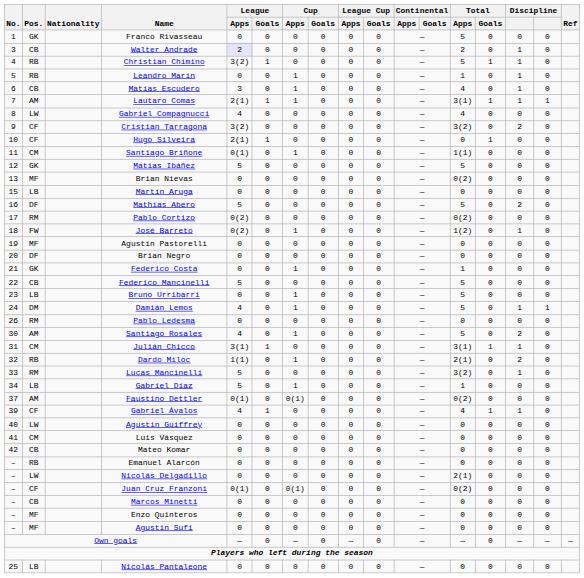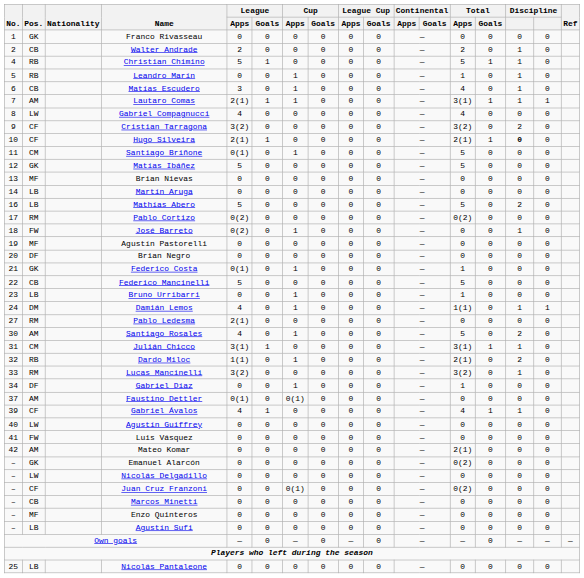Franco Rivasseau | Total / Apps: 5 -> 0
Walter Andrade | No.: 3 -> 2
Walter Andrade | League / Apps: lavender background -> no background
Christian Chimino | League / Apps: 3(2) -> 5
Hugo Silveira | Total / Apps: 0 -> 2(1)
Hugo Silveira | column 15: normal -> bold
Santiago Briñone | Total / Apps: 1(1) -> 5
Brian Nievas | Total / Apps: 0(2) -> 0
Martín Aruga | No.: 15 -> 14
Mathías Abero | Pos.: DF -> LB
José Barreto | Total / Apps: 1(2) -> 0
Federico Costa | League / Apps: 0 -> 0(1)
Bruno Urribarri | Total / Apps: 5 -> 1
Damián Lemos | Total / Apps: 5 -> 1(1)
Pablo Ledesma | No.: 26 -> 27
Pablo Ledesma | League / Apps: 0 -> 2(1)
Lucas Mancinelli | League / Apps: 5 -> 3(2)
Gabriel Díaz | Pos.: LB -> DF
Gabriel Díaz | League / Apps: 5 -> 0
Faustino Dettler | Total / Apps: 0(2) -> 0
Luis Vásquez | Pos.: CM -> FW
Mateo Komar | Pos.: CB -> AM
Mateo Komar | Total / Apps: 0 -> 2(1)
Emanuel Alarcón | Pos.: RB -> GK
Emanuel Alarcón | Total / Apps: 0 -> 0(2)
Nicolás Delgadillo | Total / Apps: 2(1) -> 0
Juan Cruz Franzoni | League / Apps: 0(1) -> 0
Agustín Sufi | Pos.: MF -> LB
